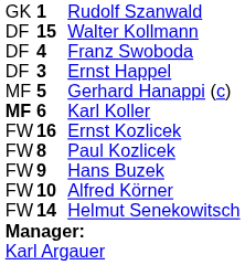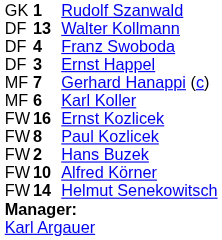Walter Kollmann | column 2: 15 -> 13
Gerhard Hanappi (c) | column 2: 5 -> 7
Karl Koller | column 1: bold -> normal
Hans Buzek | column 2: 9 -> 2
